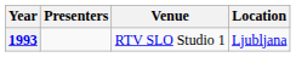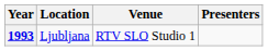columns swapped: Location <-> Presenters
